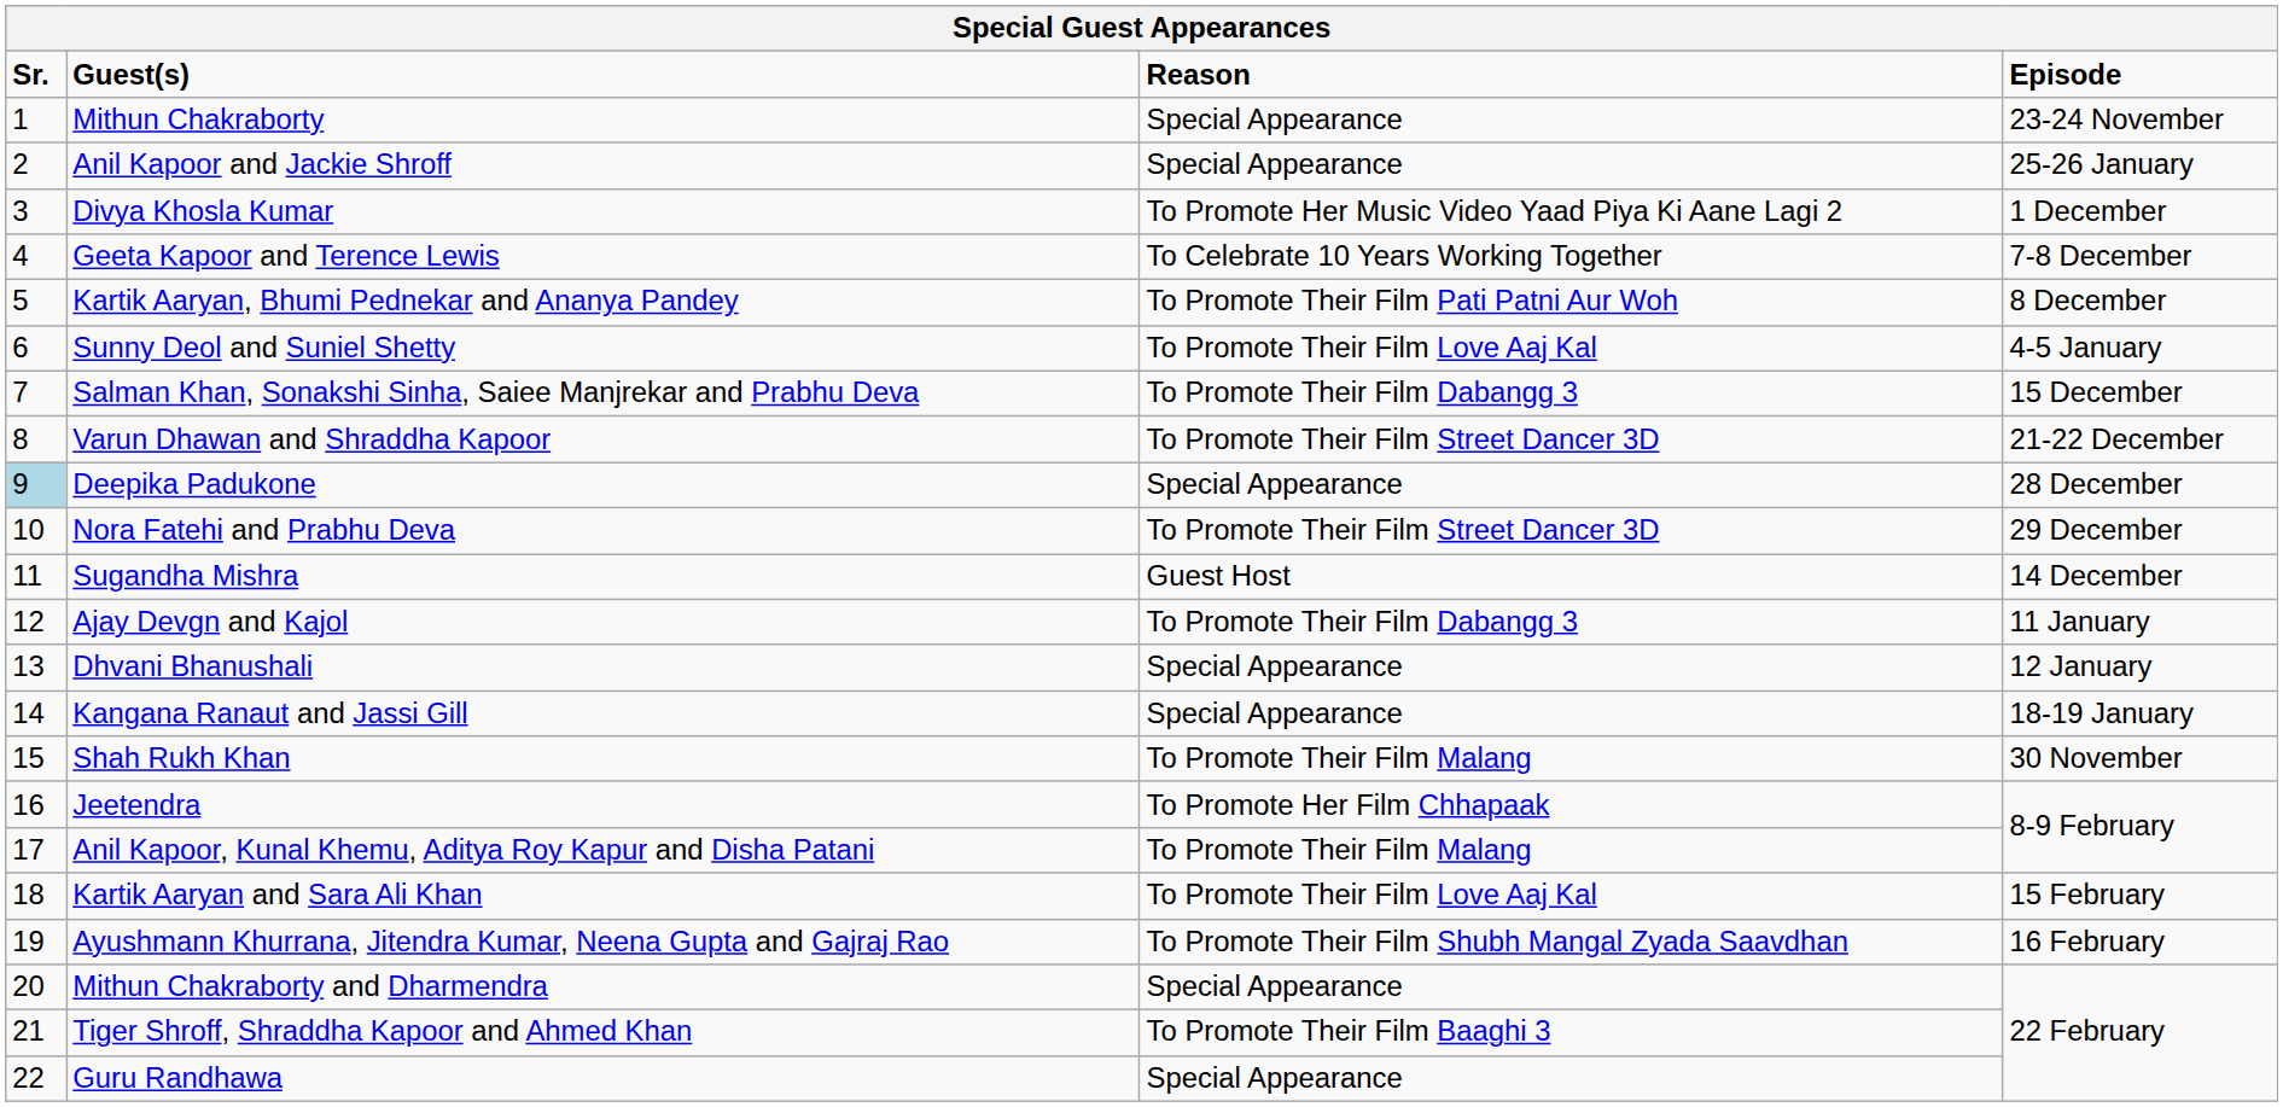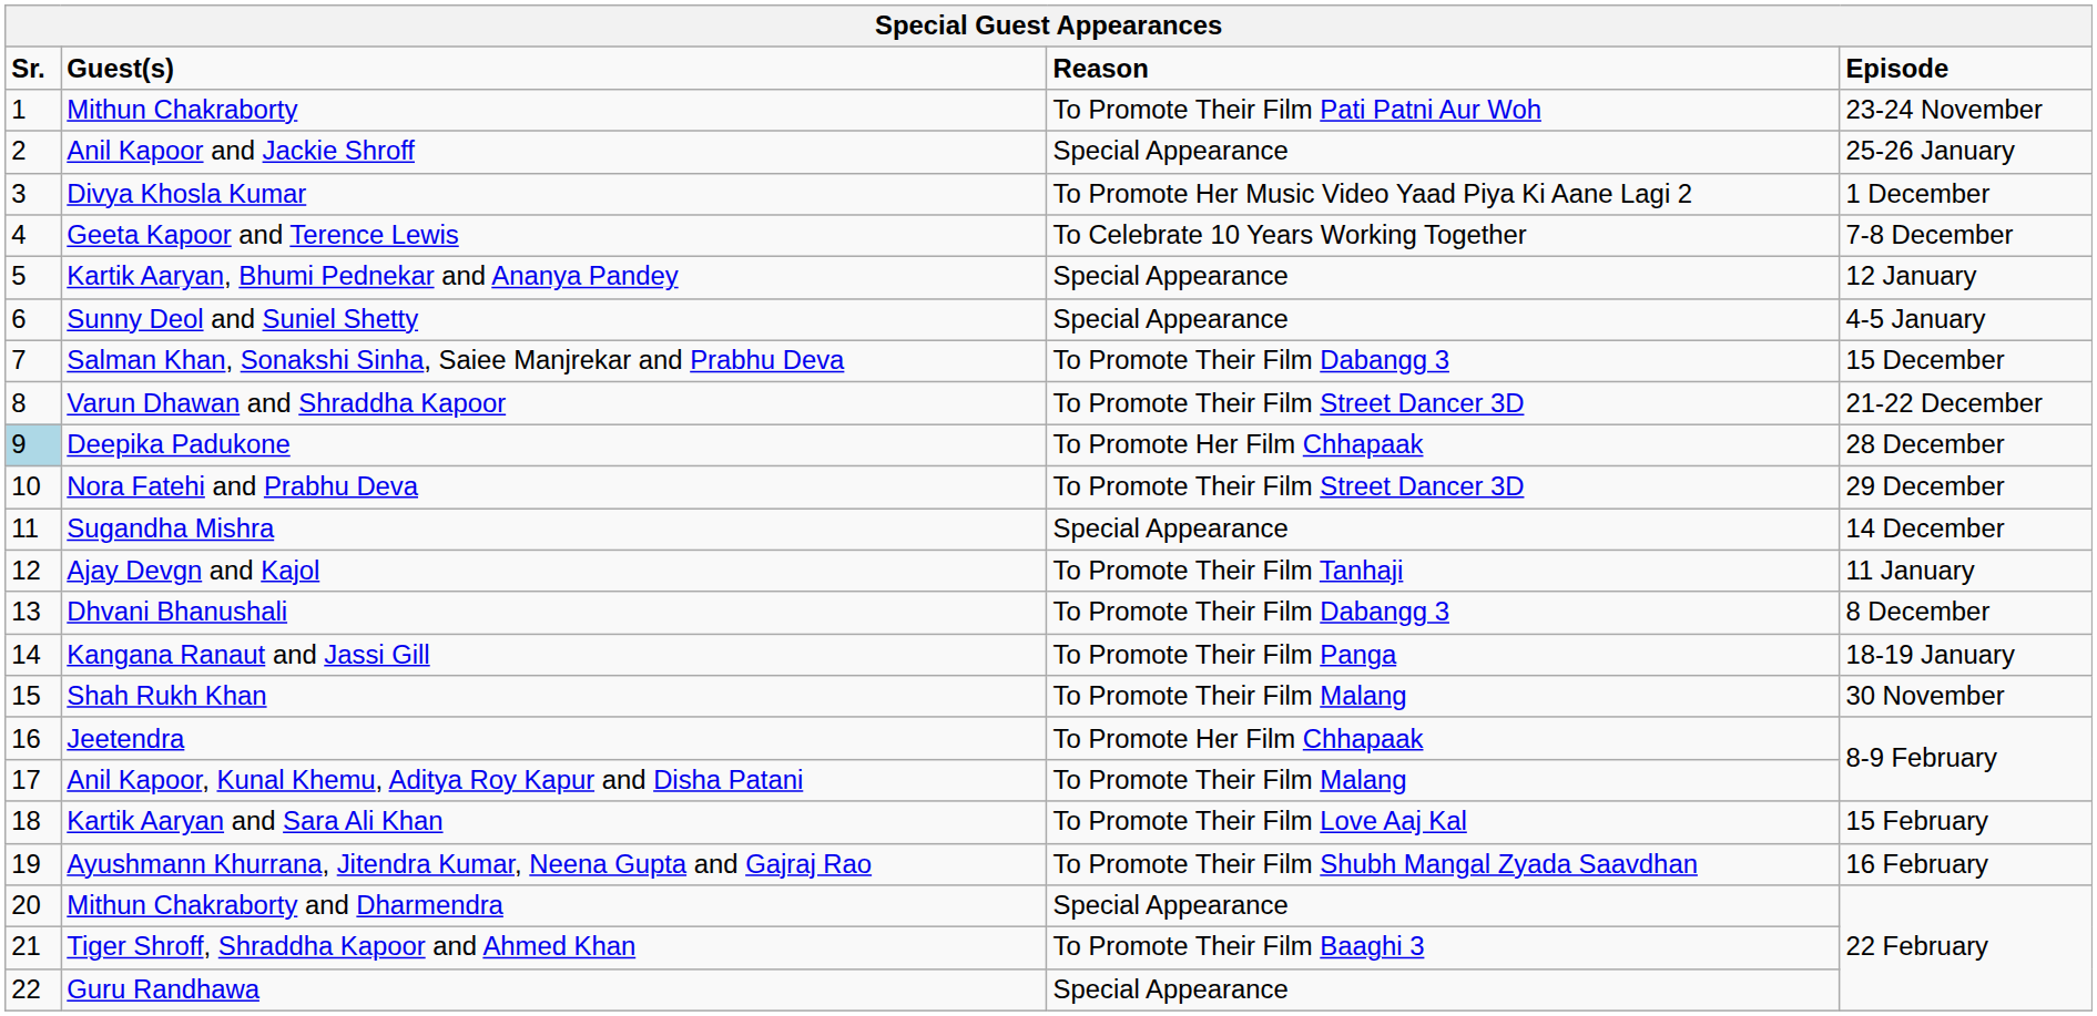Mithun Chakraborty | Reason: Special Appearance -> To Promote Their Film Pati Patni Aur Woh
Kartik Aaryan, Bhumi Pednekar and Ananya Pandey | Reason: To Promote Their Film Pati Patni Aur Woh -> Special Appearance
Kartik Aaryan, Bhumi Pednekar and Ananya Pandey | Episode: 8 December -> 12 January
Sunny Deol and Suniel Shetty | Reason: To Promote Their Film Love Aaj Kal -> Special Appearance
Deepika Padukone | Reason: Special Appearance -> To Promote Her Film Chhapaak
Sugandha Mishra | Reason: Guest Host -> Special Appearance
Ajay Devgn and Kajol | Reason: To Promote Their Film Dabangg 3 -> To Promote Their Film Tanhaji
Dhvani Bhanushali | Reason: Special Appearance -> To Promote Their Film Dabangg 3
Dhvani Bhanushali | Episode: 12 January -> 8 December
Kangana Ranaut and Jassi Gill | Reason: Special Appearance -> To Promote Their Film Panga
